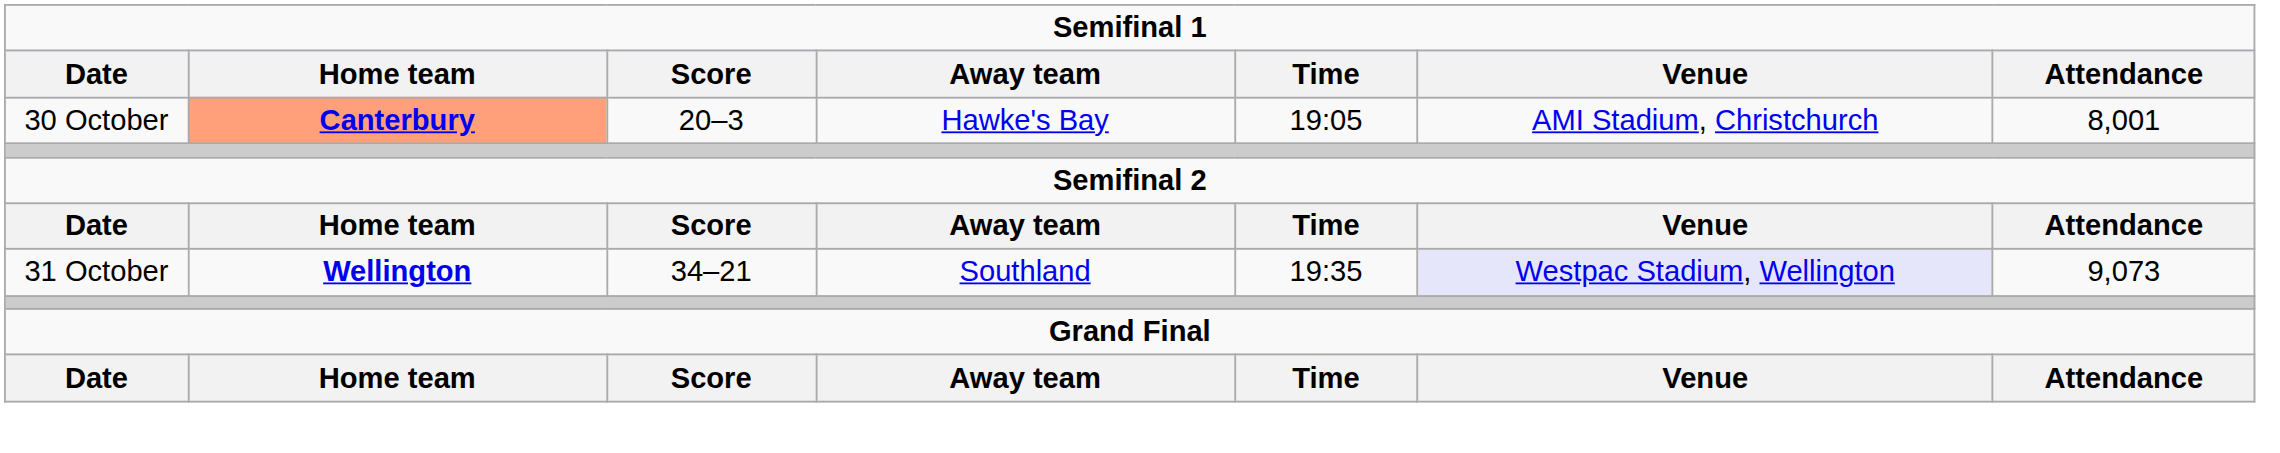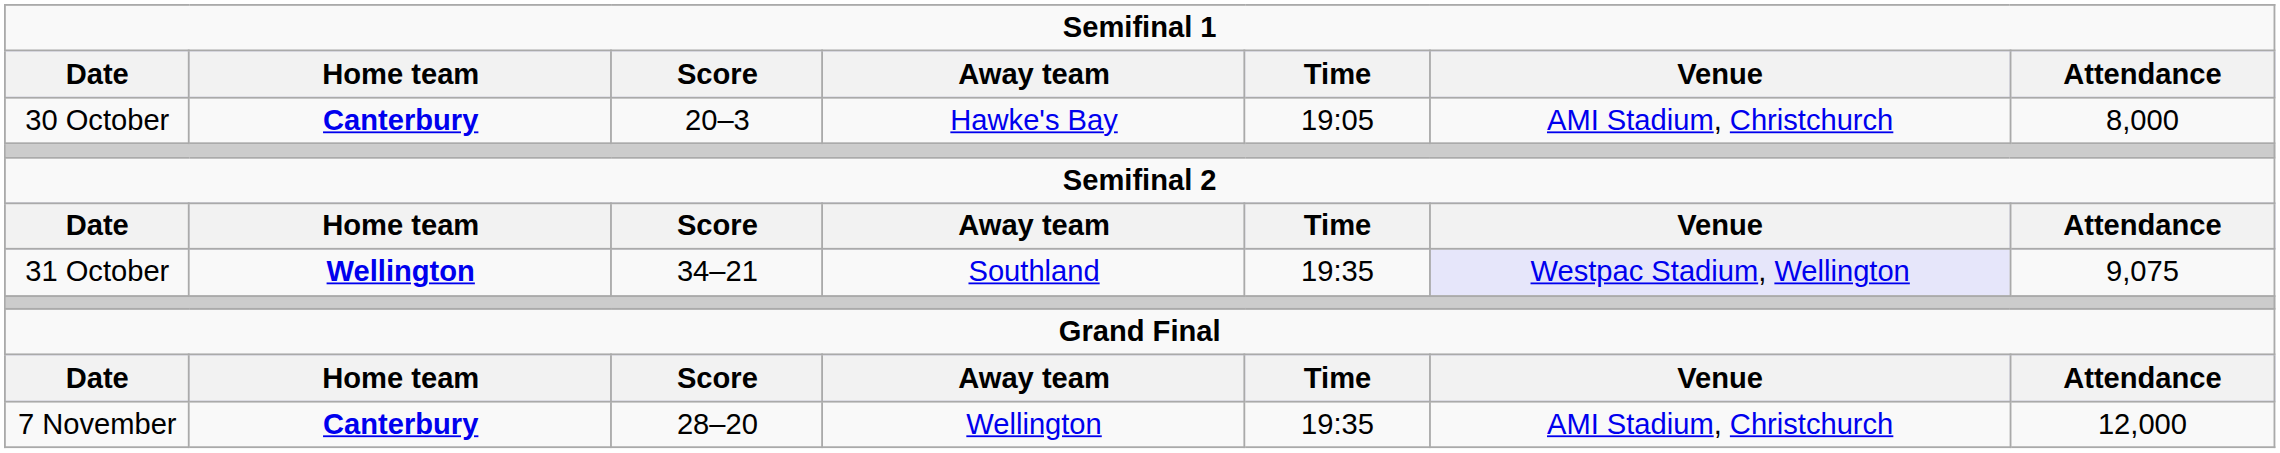30 October | Home team: lightsalmon background -> no background
30 October | Attendance: 8,001 -> 8,000
31 October | Attendance: 9,073 -> 9,075
+ row: 7 November | Canterbury | 28–20 | Wellington | 19:35 | AMI Stadium, Christchurch | 12,000
